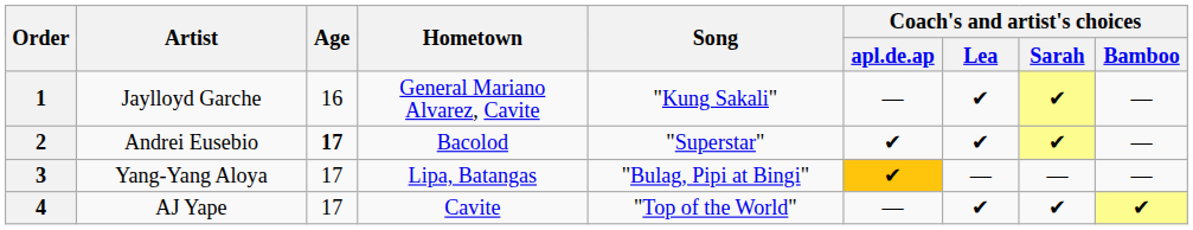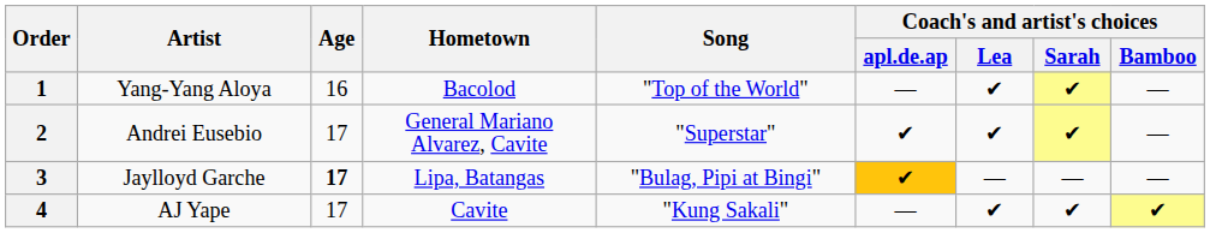1 | Artist: Jaylloyd Garche -> Yang-Yang Aloya
1 | Hometown: General Mariano Alvarez, Cavite -> Bacolod
1 | Song: "Kung Sakali" -> "Top of the World"
2 | Age: bold -> normal
2 | Hometown: Bacolod -> General Mariano Alvarez, Cavite
3 | Artist: Yang-Yang Aloya -> Jaylloyd Garche
3 | Age: normal -> bold
4 | Song: "Top of the World" -> "Kung Sakali"
